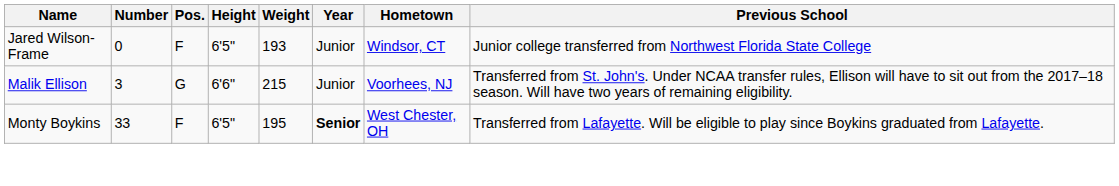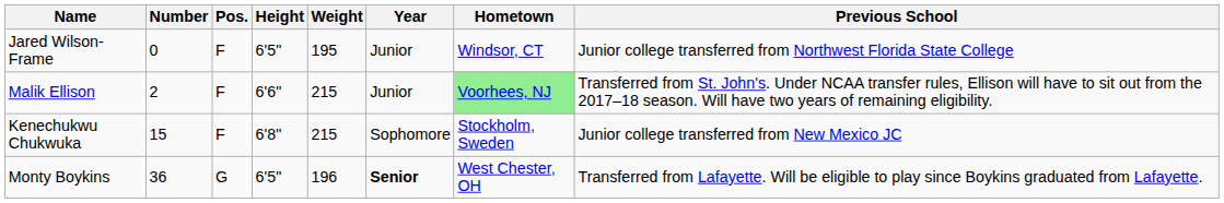Jared Wilson-Frame | Weight: 193 -> 195
Malik Ellison | Number: 3 -> 2
Malik Ellison | Pos.: G -> F
Malik Ellison | Hometown: no background -> lightgreen background
+ row: Kenechukwu Chukwuka | 15 | F | 6'8" | 215 | Sophomore | Stockholm, Sweden | Junior college transferred from New Mexico JC
Monty Boykins | Number: 33 -> 36
Monty Boykins | Pos.: F -> G
Monty Boykins | Weight: 195 -> 196
